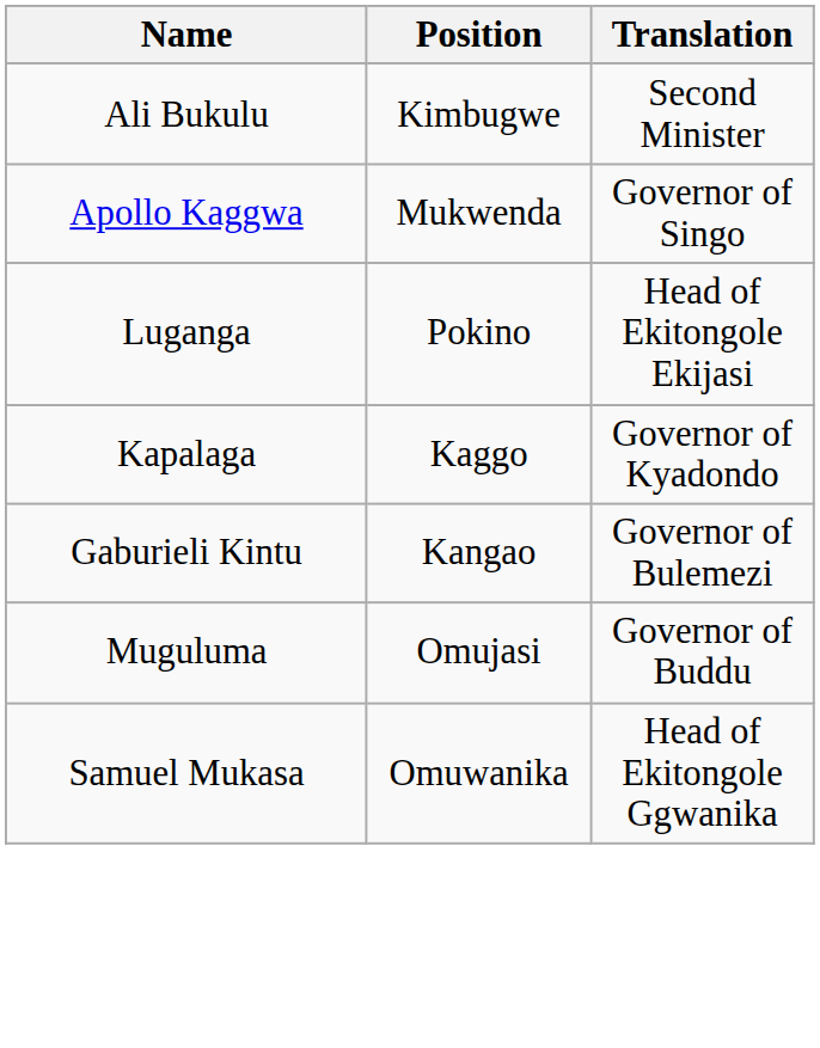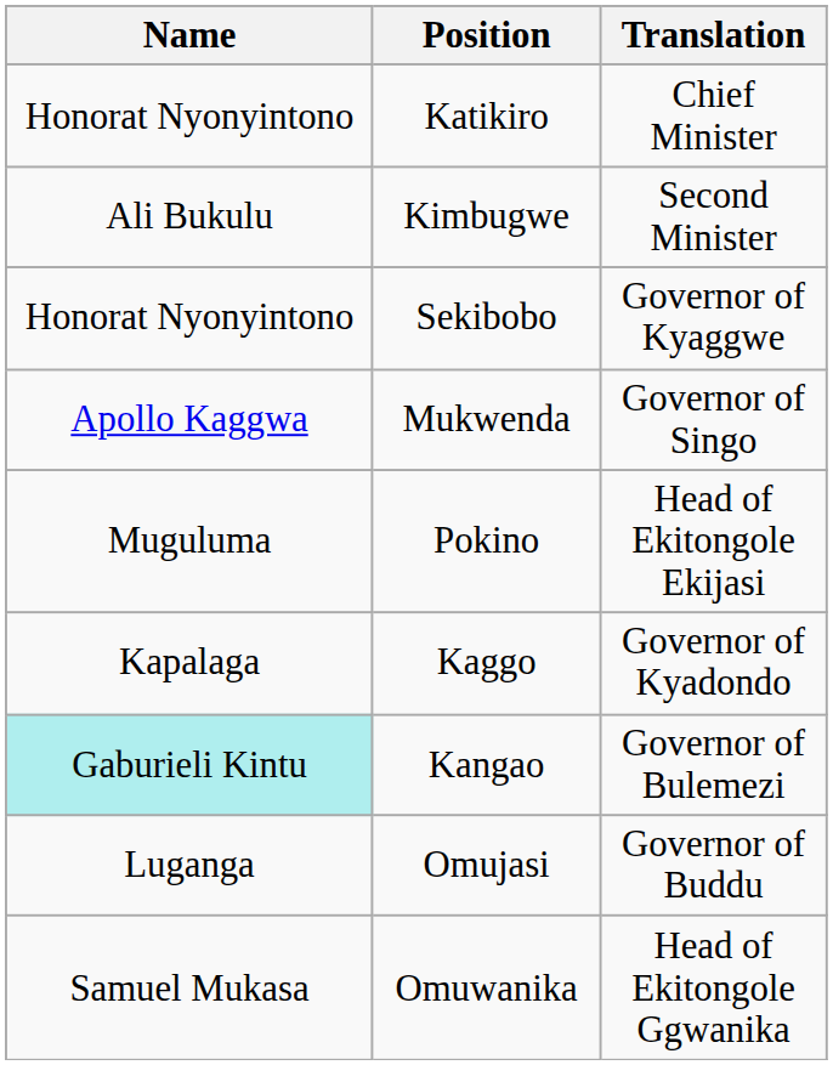+ row: Honorat Nyonyintono | Katikiro | Chief Minister
+ row: Honorat Nyonyintono | Sekibobo | Governor of Kyaggwe
Pokino | Name: Luganga -> Muguluma
Kangao | Name: no background -> paleturquoise background
Omujasi | Name: Muguluma -> Luganga
